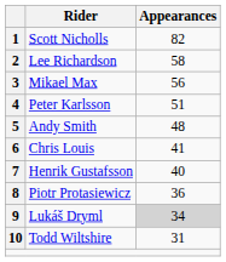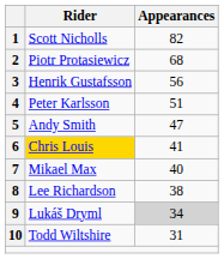2 | Rider: Lee Richardson -> Piotr Protasiewicz
2 | Appearances: 58 -> 68
3 | Rider: Mikael Max -> Henrik Gustafsson
5 | Appearances: 48 -> 47
6 | Rider: no background -> gold background
7 | Rider: Henrik Gustafsson -> Mikael Max
8 | Rider: Piotr Protasiewicz -> Lee Richardson
8 | Appearances: 36 -> 38
